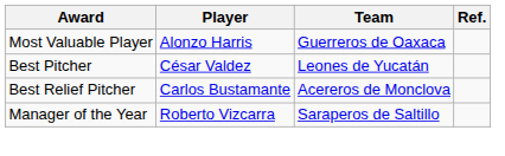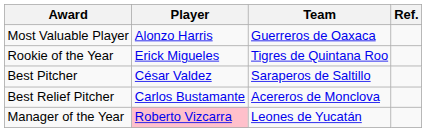+ row: Rookie of the Year | Erick Migueles | Tigres de Quintana Roo
Best Pitcher | Team: Leones de Yucatán -> Saraperos de Saltillo
Manager of the Year | Player: no background -> pink background
Manager of the Year | Team: Saraperos de Saltillo -> Leones de Yucatán
